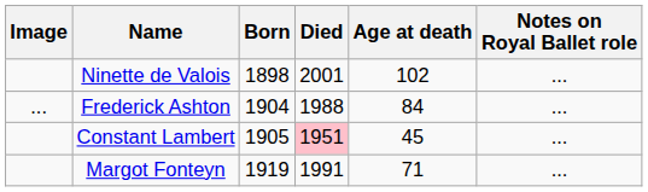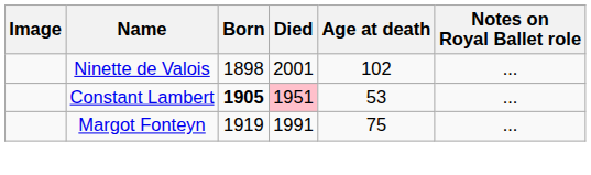- row: ... | Frederick Ashton | 1904 | 1988 | 84 | ...
Constant Lambert | Born: normal -> bold
Constant Lambert | Age at death: 45 -> 53
Margot Fonteyn | Age at death: 71 -> 75
